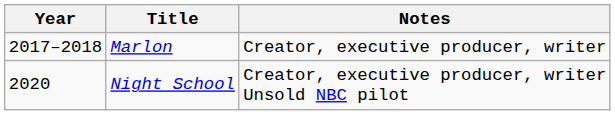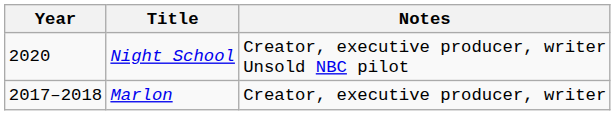rows swapped: Marlon <-> Night School
